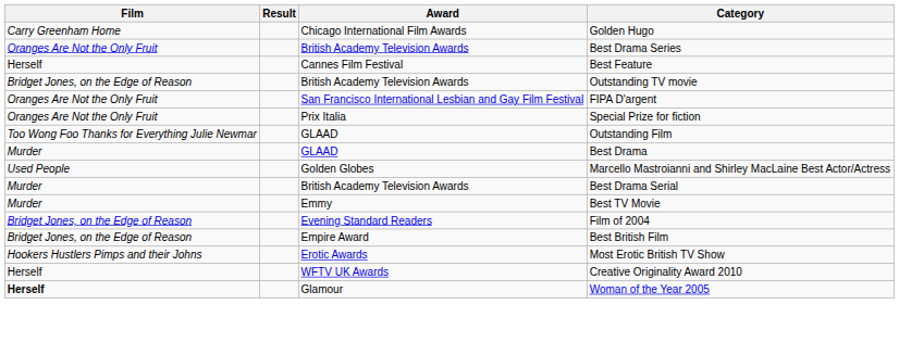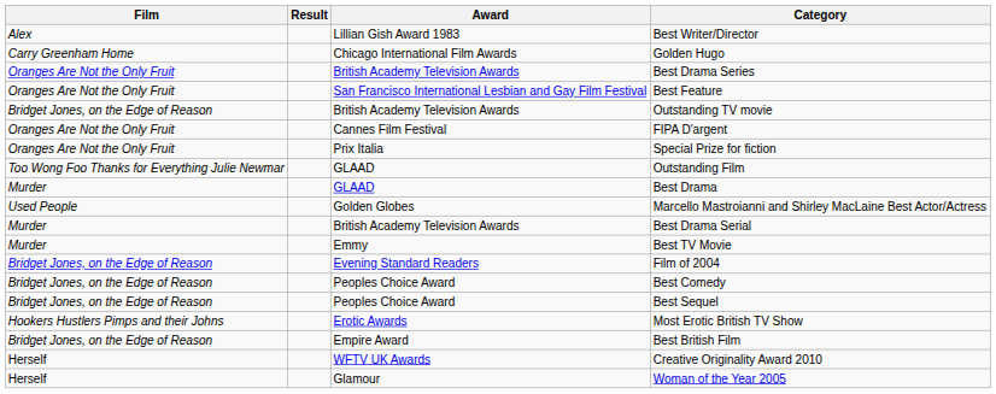+ row: Alex | Lillian Gish Award 1983 | Best Writer/Director
Best Feature | Film: Herself -> Oranges Are Not the Only Fruit
Best Feature | Award: Cannes Film Festival -> San Francisco International Lesbian and Gay Film Festival
FIPA D'argent | Award: San Francisco International Lesbian and Gay Film Festival -> Cannes Film Festival
+ row: Bridget Jones, on the Edge of Reason | Peoples Choice Award | Best Comedy
+ row: Bridget Jones, on the Edge of Reason | Peoples Choice Award | Best Sequel
rows swapped: Best British Film <-> Most Erotic British TV Show
Woman of the Year 2005 | Film: bold -> normal
